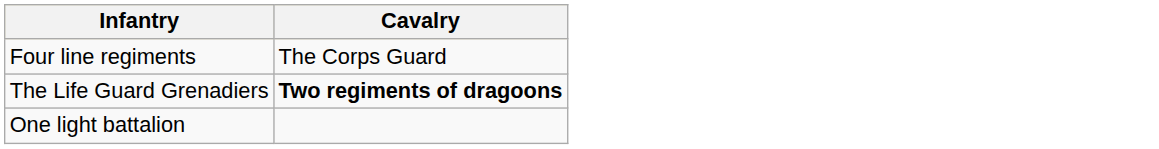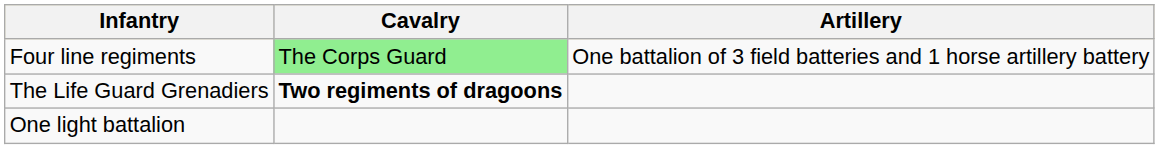+ column: Artillery | One battalion of 3 field batteries and 1 horse artillery battery
Four line regiments | Cavalry: no background -> lightgreen background
